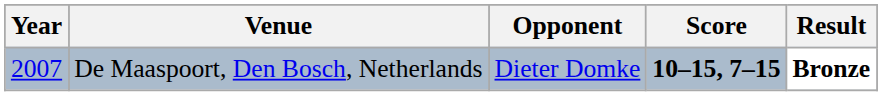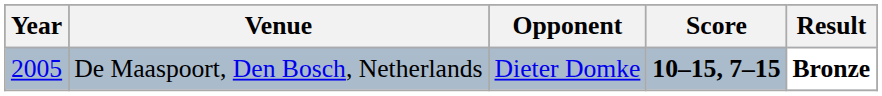De Maaspoort, Den Bosch, Netherlands | Year: 2007 -> 2005
